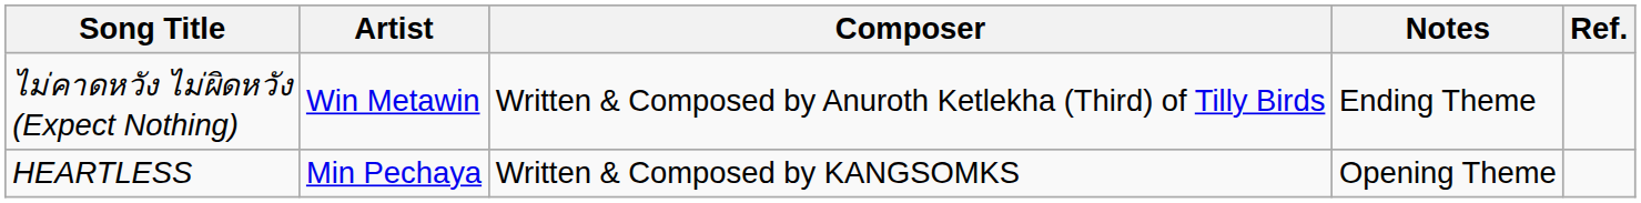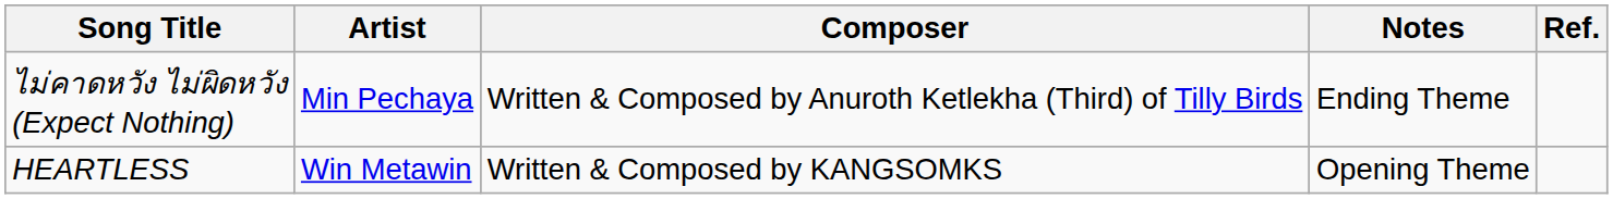ไม่คาดหวัง ไม่ผิดหวัง (Expect Nothing) | Artist: Win Metawin -> Min Pechaya
HEARTLESS | Artist: Min Pechaya -> Win Metawin
